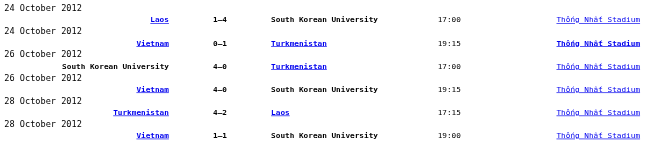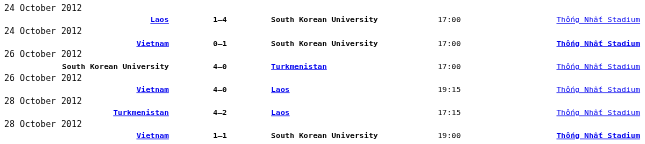Vietnam / 0–1 | column 3: Turkmenistan -> South Korean University
Vietnam / 0–1 | column 4: 19:15 -> 17:00
Vietnam / 4–0 | column 3: South Korean University -> Laos
Vietnam / 1–1 | column 5: normal -> bold
